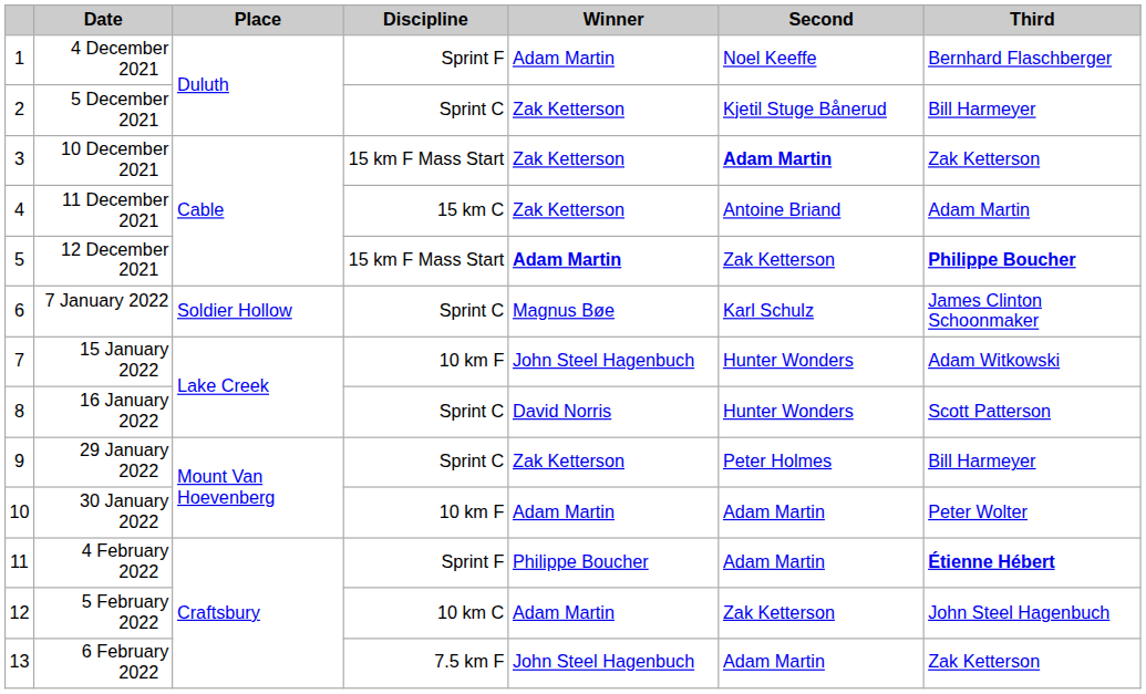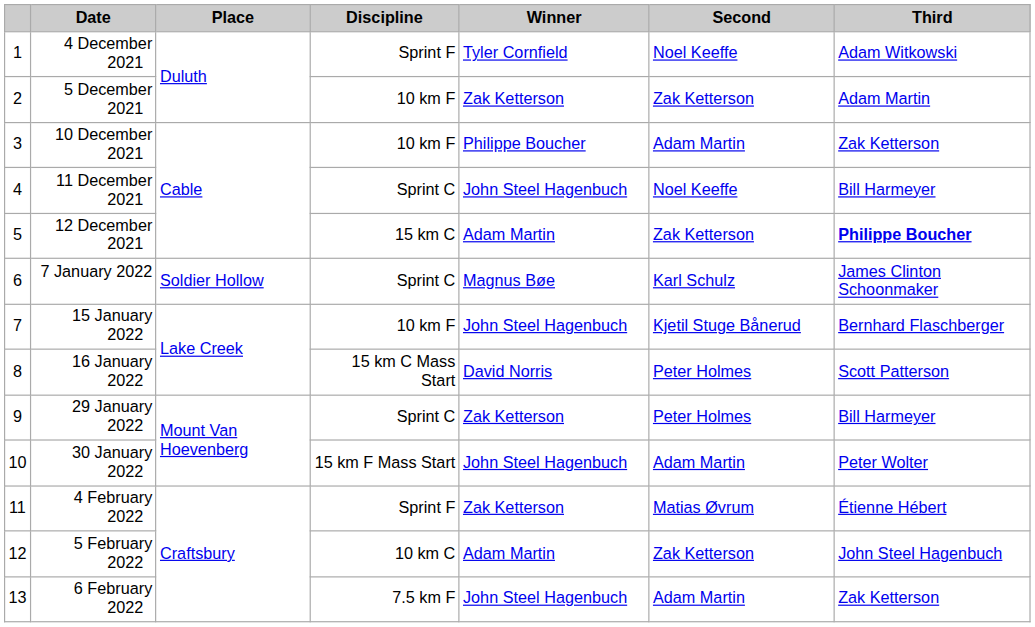4 December 2021 | Winner: Adam Martin -> Tyler Cornfield
4 December 2021 | Third: Bernhard Flaschberger -> Adam Witkowski
5 December 2021 | Discipline: Sprint C -> 10 km F
5 December 2021 | Second: Kjetil Stuge Bånerud -> Zak Ketterson
5 December 2021 | Third: Bill Harmeyer -> Adam Martin
10 December 2021 | Discipline: 15 km F Mass Start -> 10 km F
10 December 2021 | Winner: Zak Ketterson -> Philippe Boucher
10 December 2021 | Second: bold -> normal
11 December 2021 | Discipline: 15 km C -> Sprint C
11 December 2021 | Winner: Zak Ketterson -> John Steel Hagenbuch
11 December 2021 | Second: Antoine Briand -> Noel Keeffe
11 December 2021 | Third: Adam Martin -> Bill Harmeyer
12 December 2021 | Discipline: 15 km F Mass Start -> 15 km C
12 December 2021 | Winner: bold -> normal
15 January 2022 | Second: Hunter Wonders -> Kjetil Stuge Bånerud
15 January 2022 | Third: Adam Witkowski -> Bernhard Flaschberger
16 January 2022 | Discipline: Sprint C -> 15 km C Mass Start
16 January 2022 | Second: Hunter Wonders -> Peter Holmes
30 January 2022 | Discipline: 10 km F -> 15 km F Mass Start
30 January 2022 | Winner: Adam Martin -> John Steel Hagenbuch
4 February 2022 | Winner: Philippe Boucher -> Zak Ketterson
4 February 2022 | Second: Adam Martin -> Matias Øvrum
4 February 2022 | Third: bold -> normal
